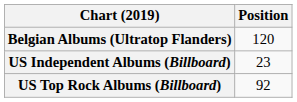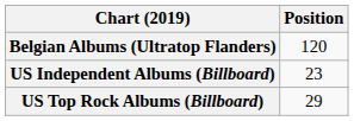US Top Rock Albums (Billboard) | Position: 92 -> 29
